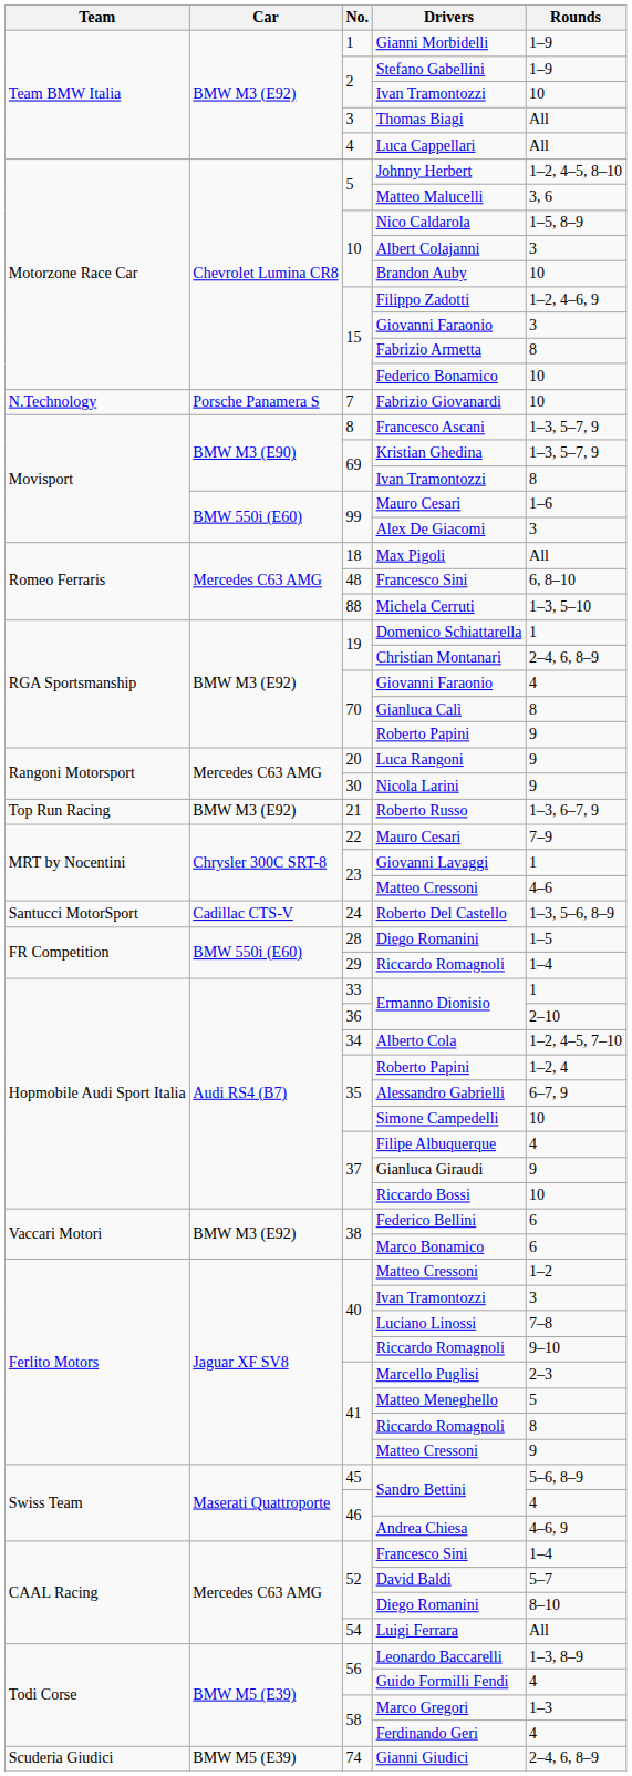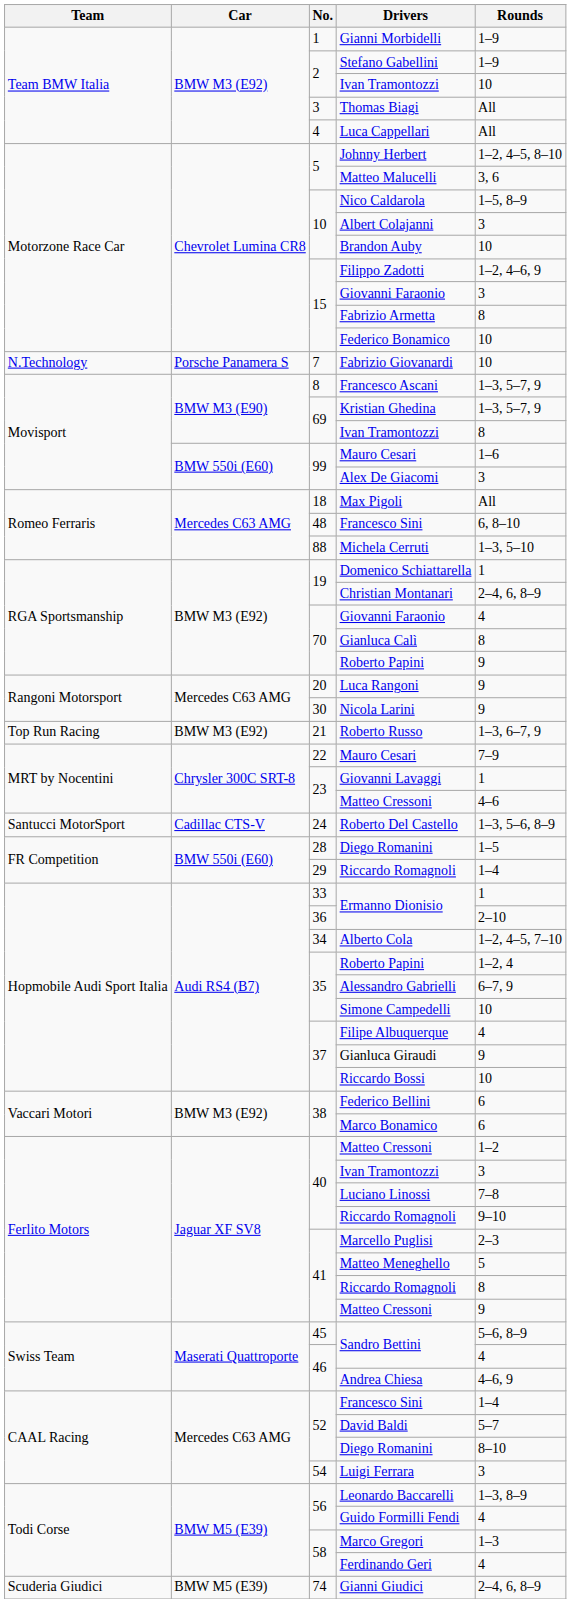Luigi Ferrara | Rounds: All -> 3
